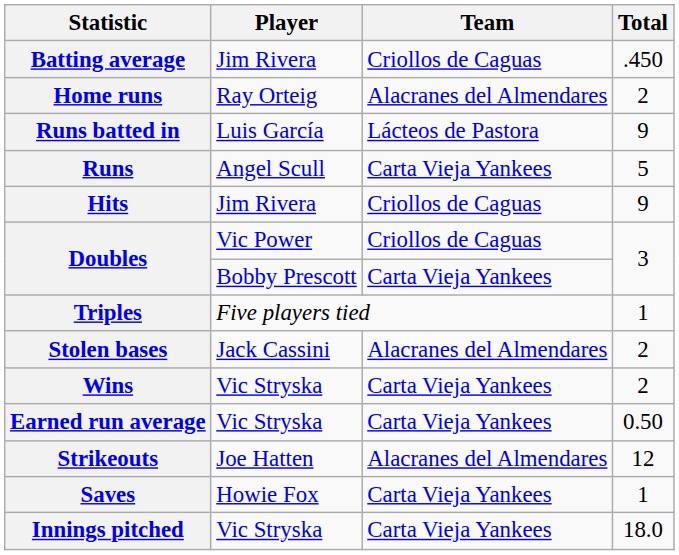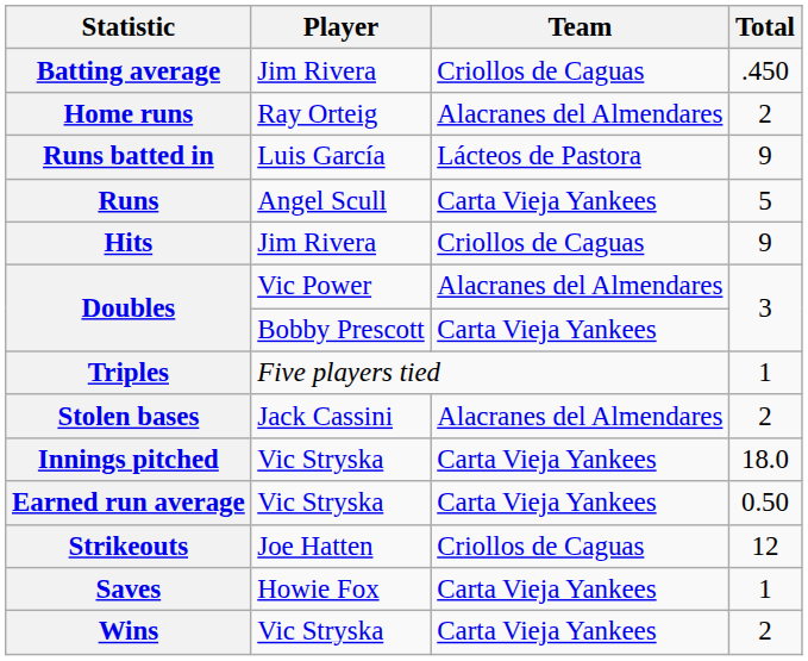Doubles / Vic Power | Team: Criollos de Caguas -> Alacranes del Almendares
rows swapped: Wins <-> Innings pitched
Strikeouts | Team: Alacranes del Almendares -> Criollos de Caguas
